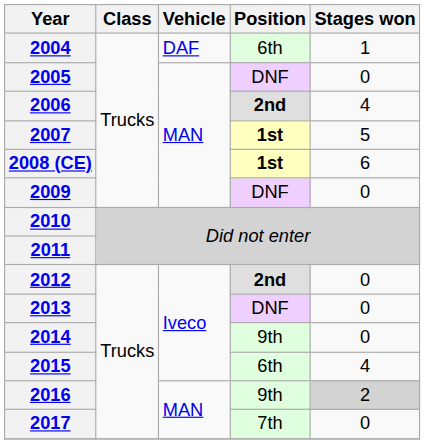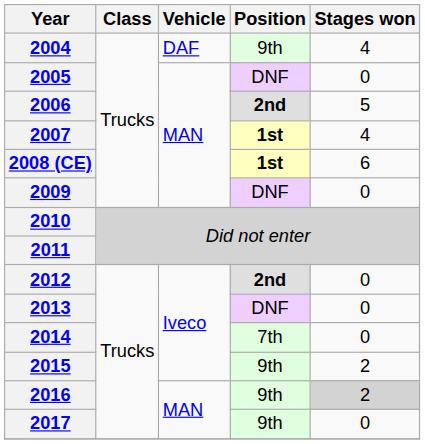2004 | Position: 6th -> 9th
2004 | Stages won: 1 -> 4
2006 | Stages won: 4 -> 5
2007 | Stages won: 5 -> 4
2014 | Position: 9th -> 7th
2015 | Position: 6th -> 9th
2015 | Stages won: 4 -> 2
2017 | Position: 7th -> 9th
